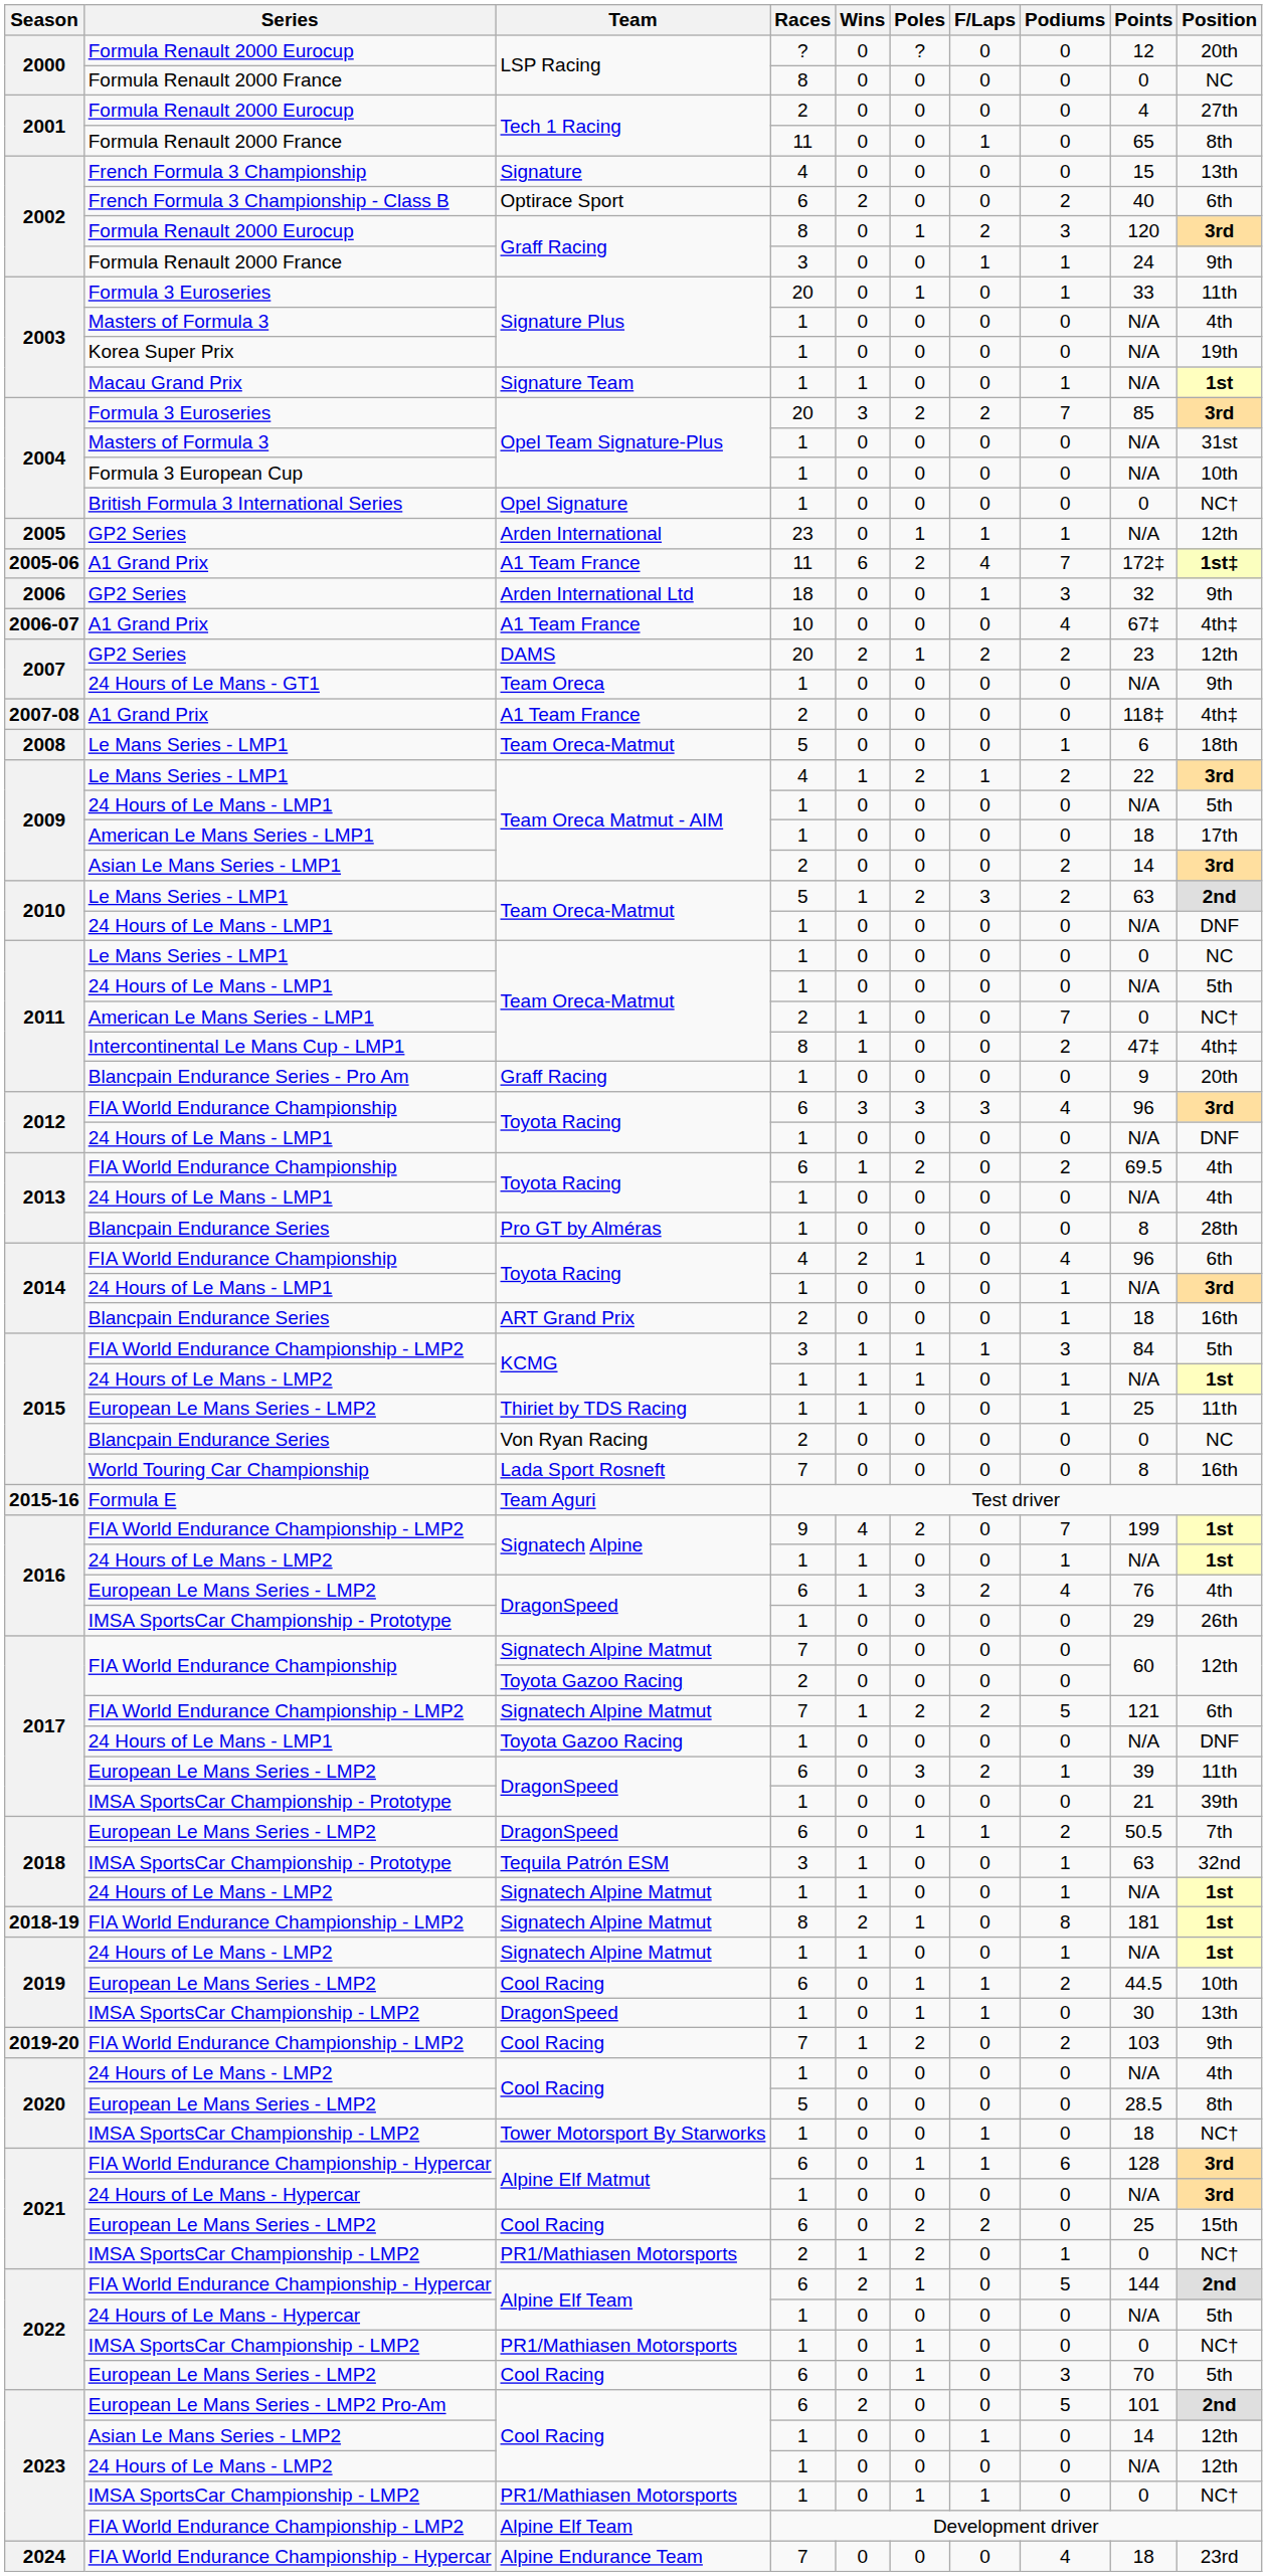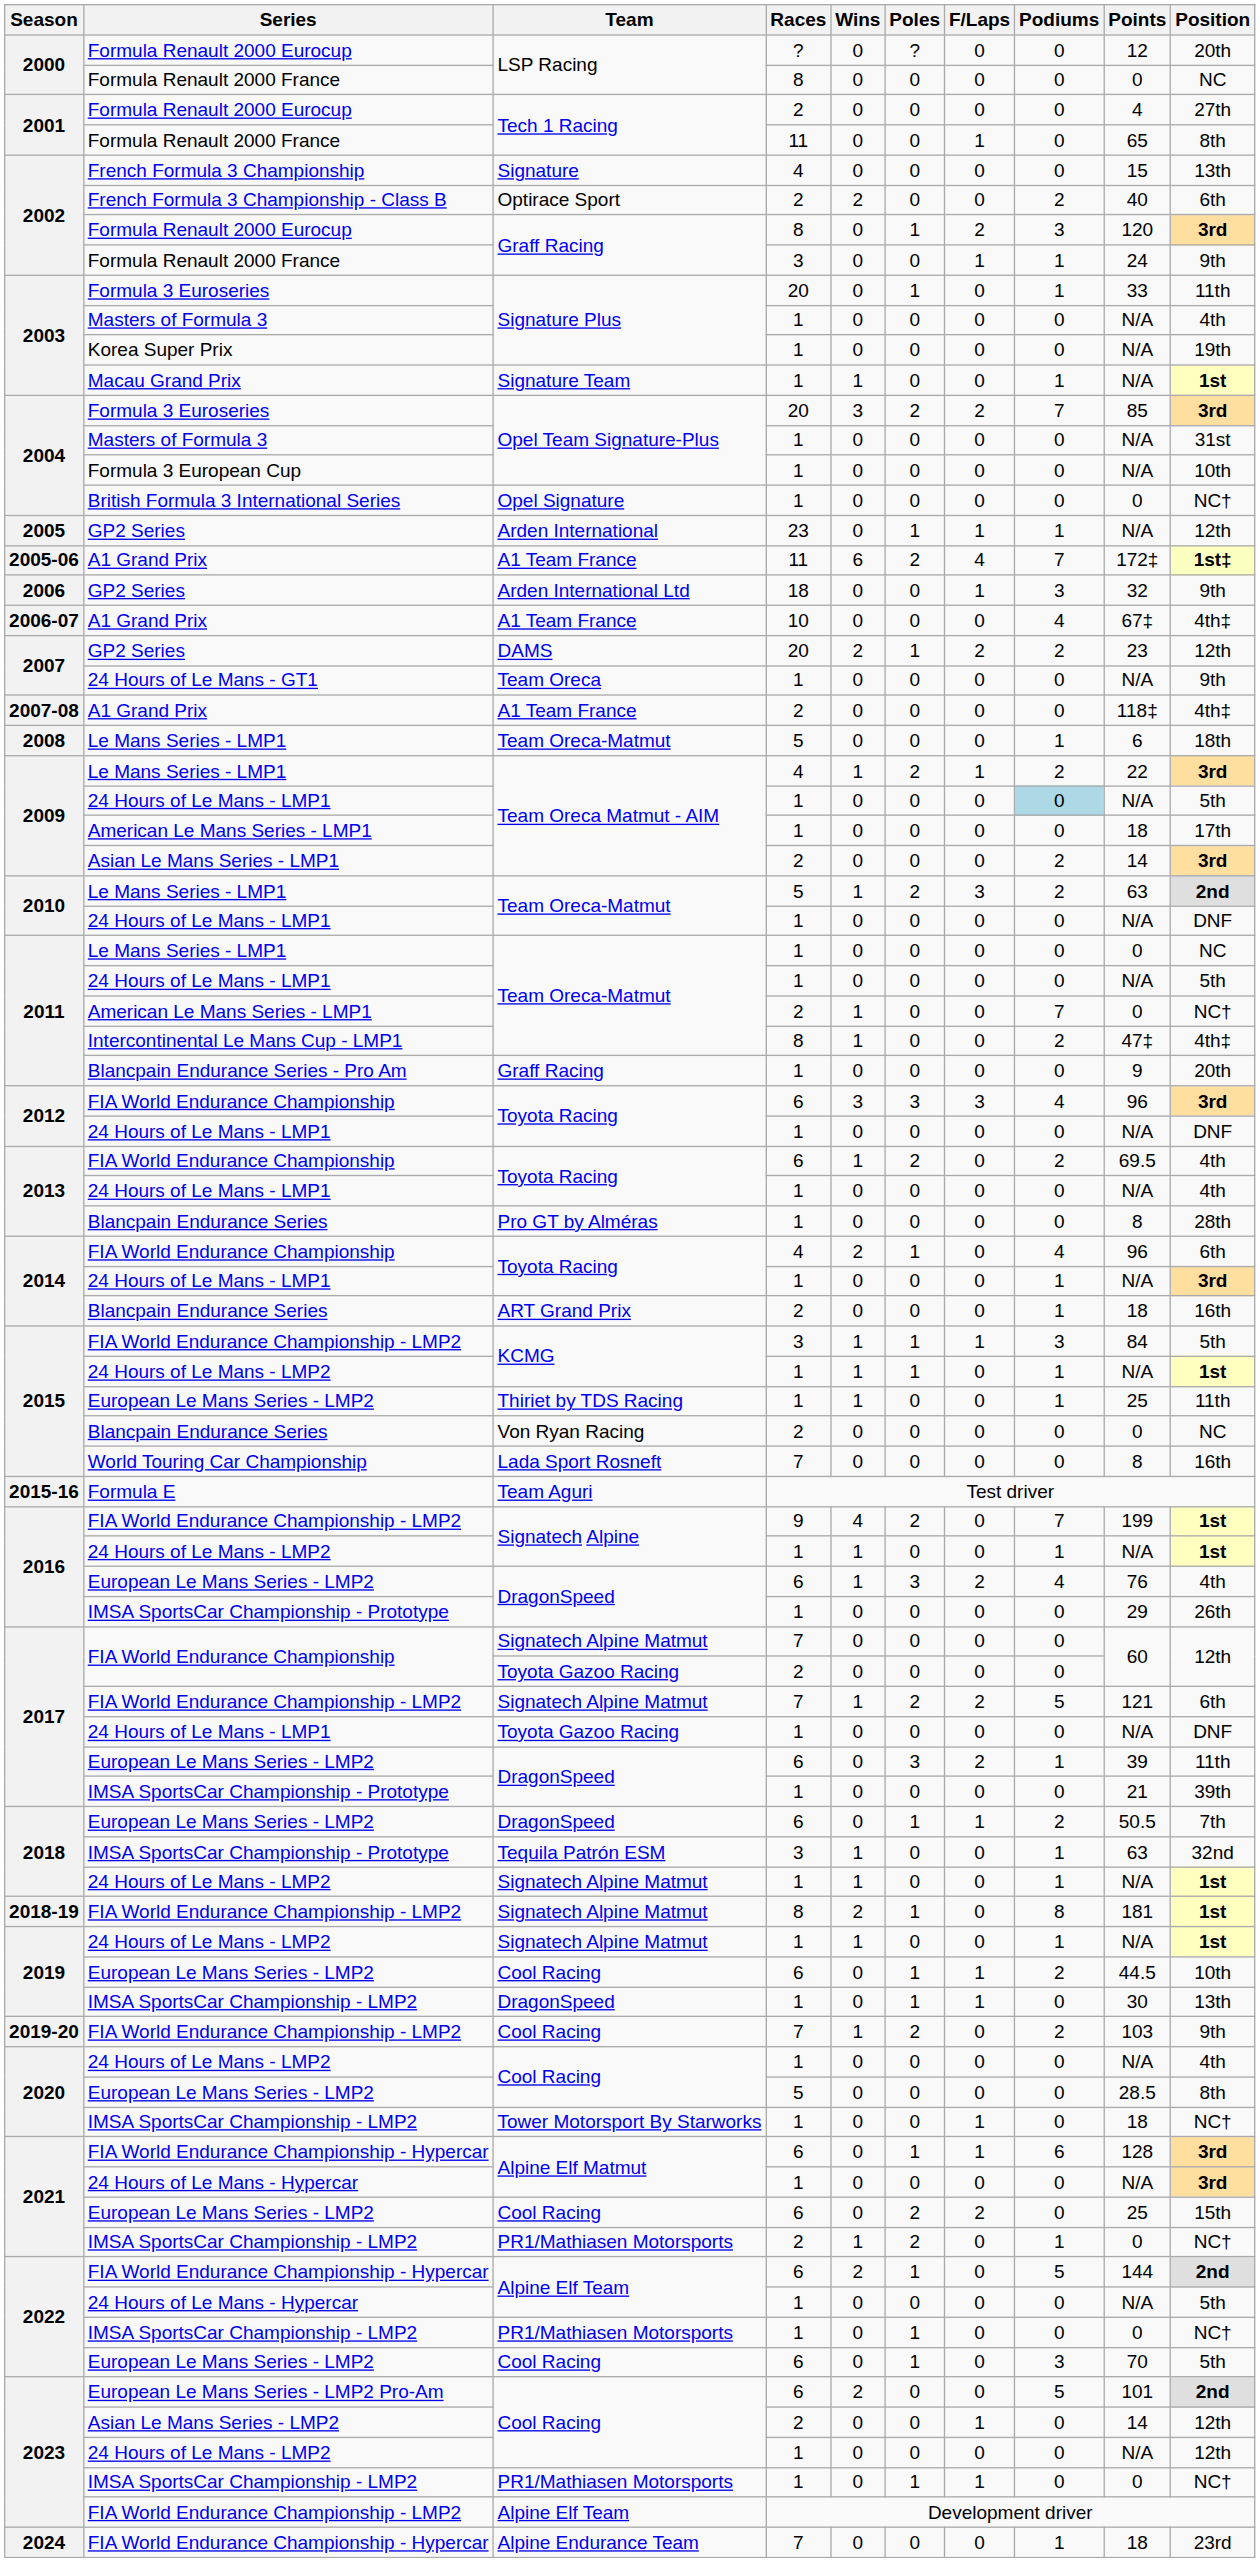Optirace Sport | Races: 6 -> 2
24 Hours of Le Mans - LMP1 / Team Oreca Matmut - AIM | Podiums: no background -> lightblue background
Asian Le Mans Series - LMP2 / Cool Racing | Races: 1 -> 2
Alpine Endurance Team | Podiums: 4 -> 1
